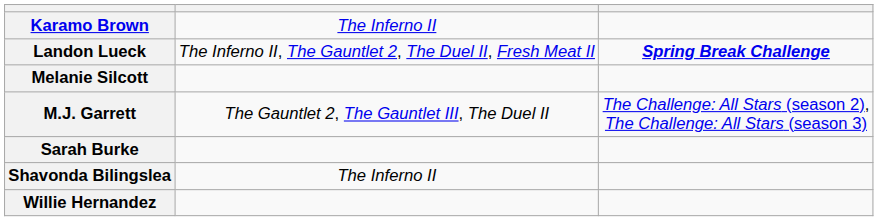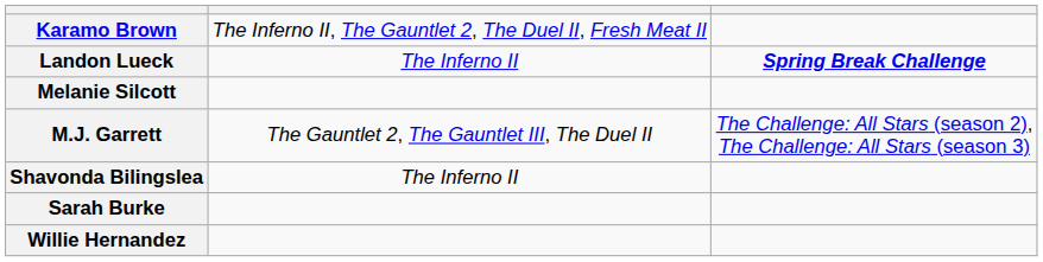Karamo Brown | column 2: The Inferno II -> The Inferno II, The Gauntlet 2, The Duel II, Fresh Meat II
Landon Lueck | column 2: The Inferno II, The Gauntlet 2, The Duel II, Fresh Meat II -> The Inferno II
rows swapped: Sarah Burke <-> Shavonda Bilingslea
